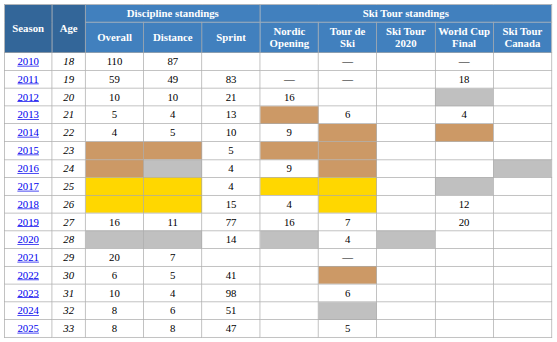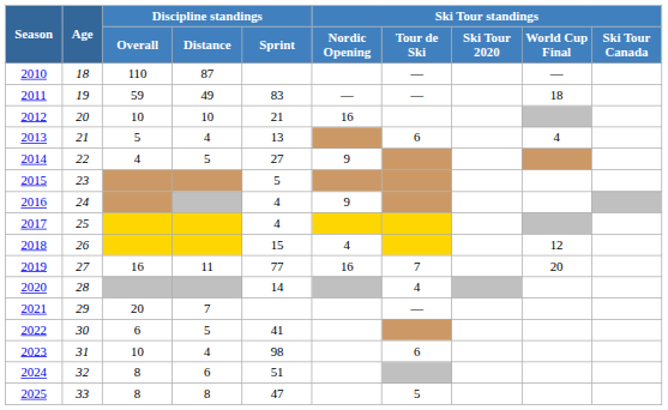2014 | Discipline standings / Sprint: 10 -> 27
